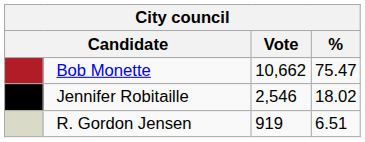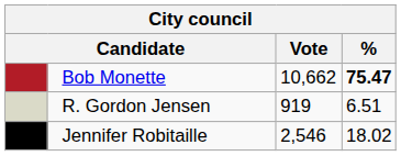Bob Monette | %: normal -> bold
rows swapped: Jennifer Robitaille <-> R. Gordon Jensen
